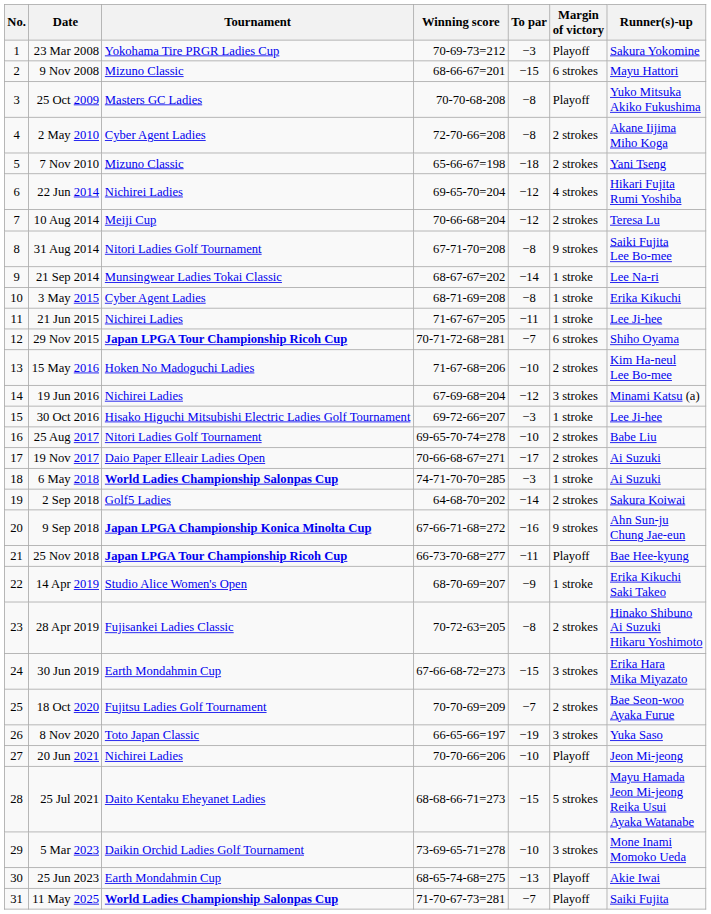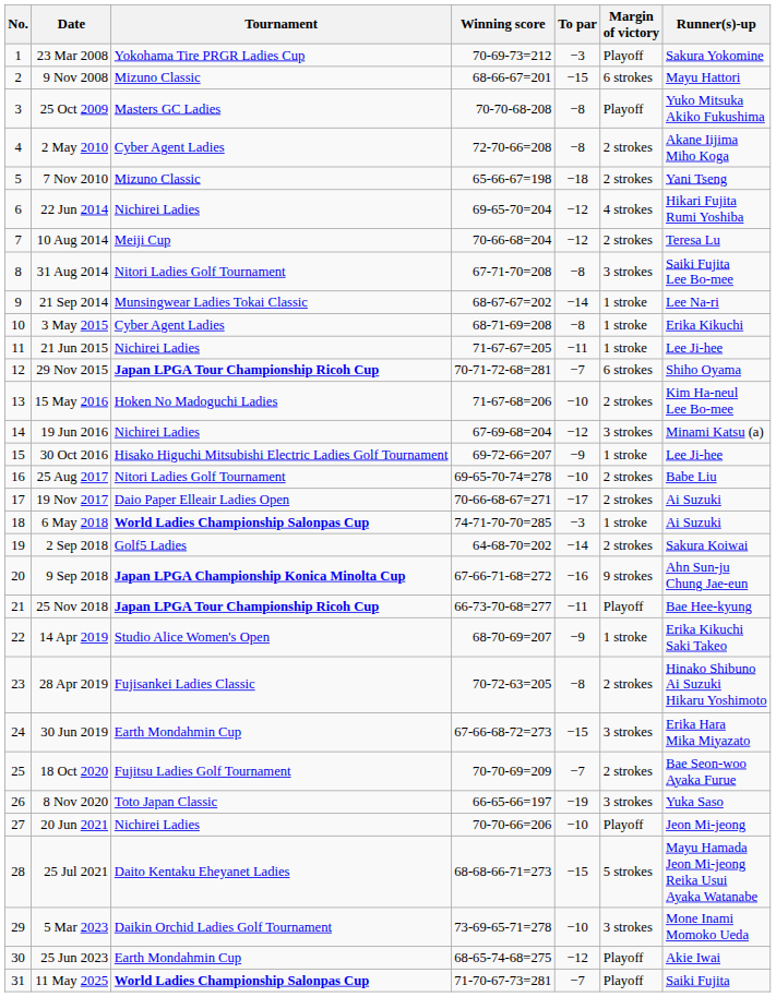31 Aug 2014 | Margin of victory: 9 strokes -> 3 strokes
30 Oct 2016 | To par: −3 -> −9
25 Jun 2023 | To par: −13 -> −12
